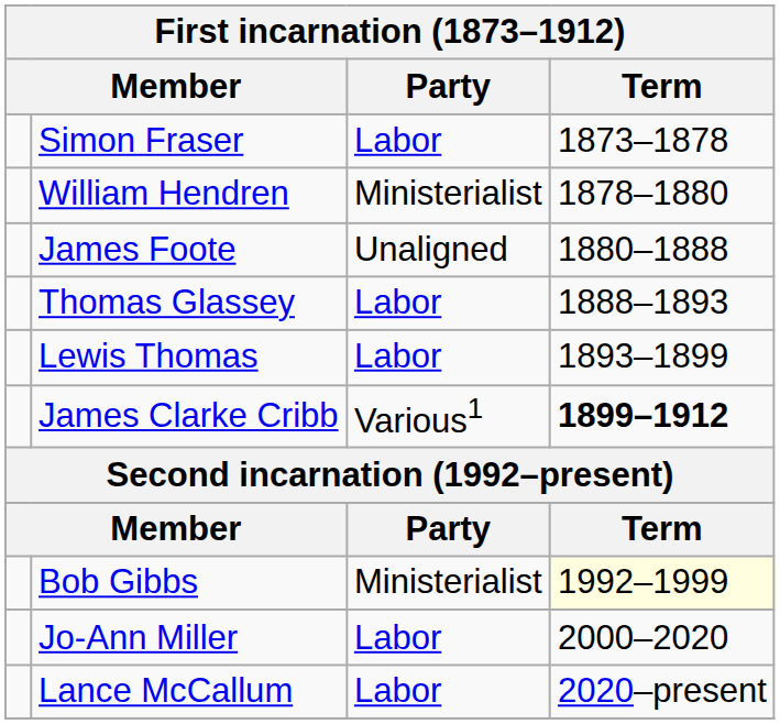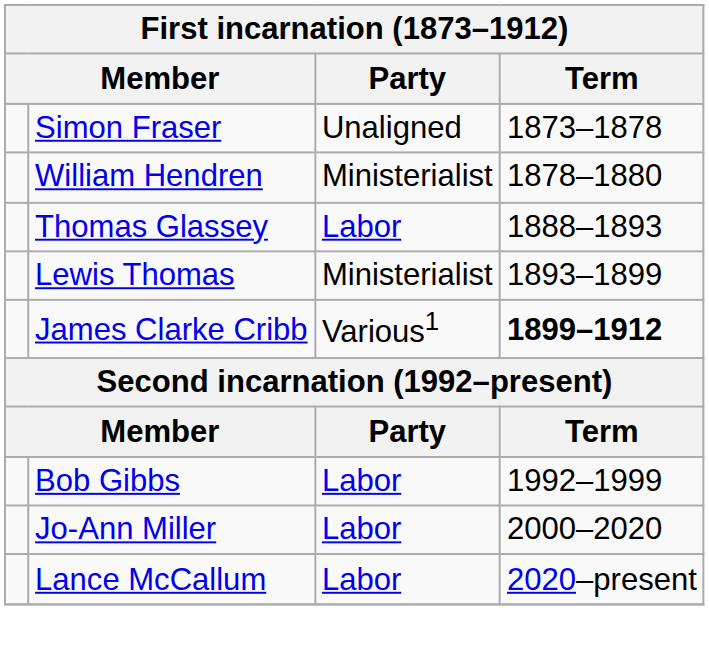Simon Fraser | Party: Labor -> Unaligned
- row: James Foote | Unaligned | 1880–1888
Lewis Thomas | Party: Labor -> Ministerialist
Bob Gibbs | Party: Ministerialist -> Labor
Bob Gibbs | Term: lightyellow background -> no background
